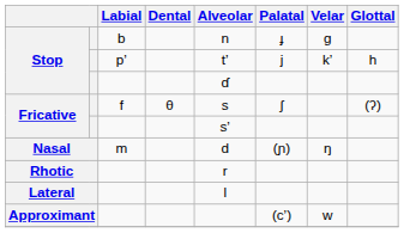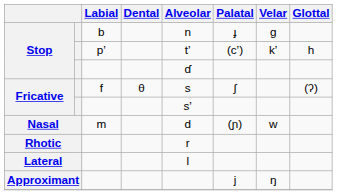Stop / pʼ | Palatal: j -> (cʼ)
Nasal | Velar: ŋ -> w
Approximant | Palatal: (cʼ) -> j
Approximant | Velar: w -> ŋ
